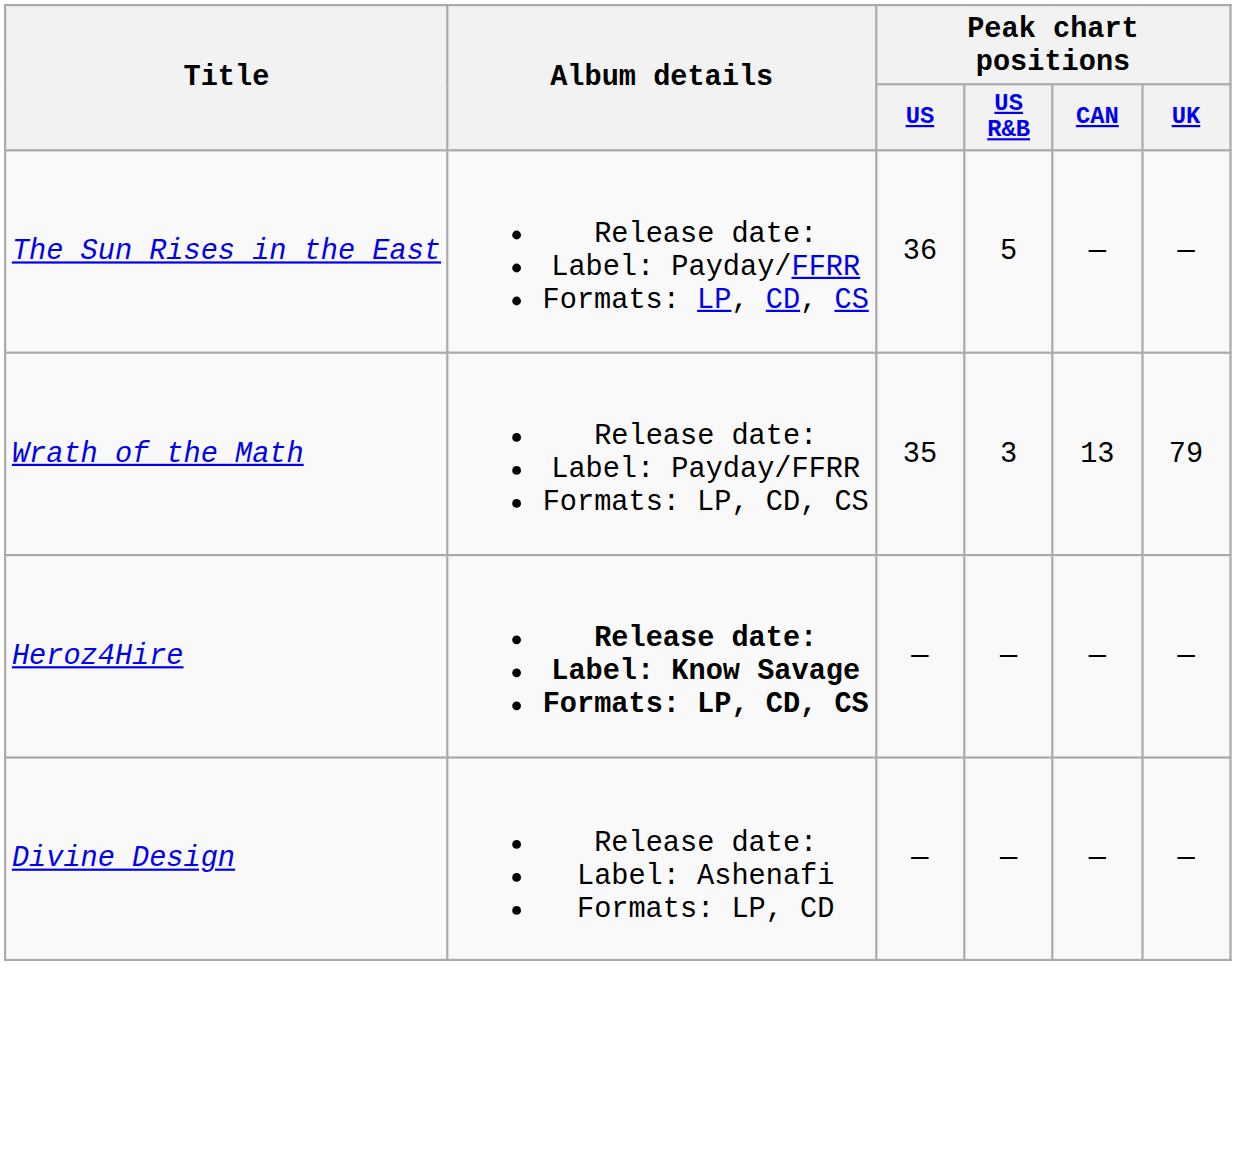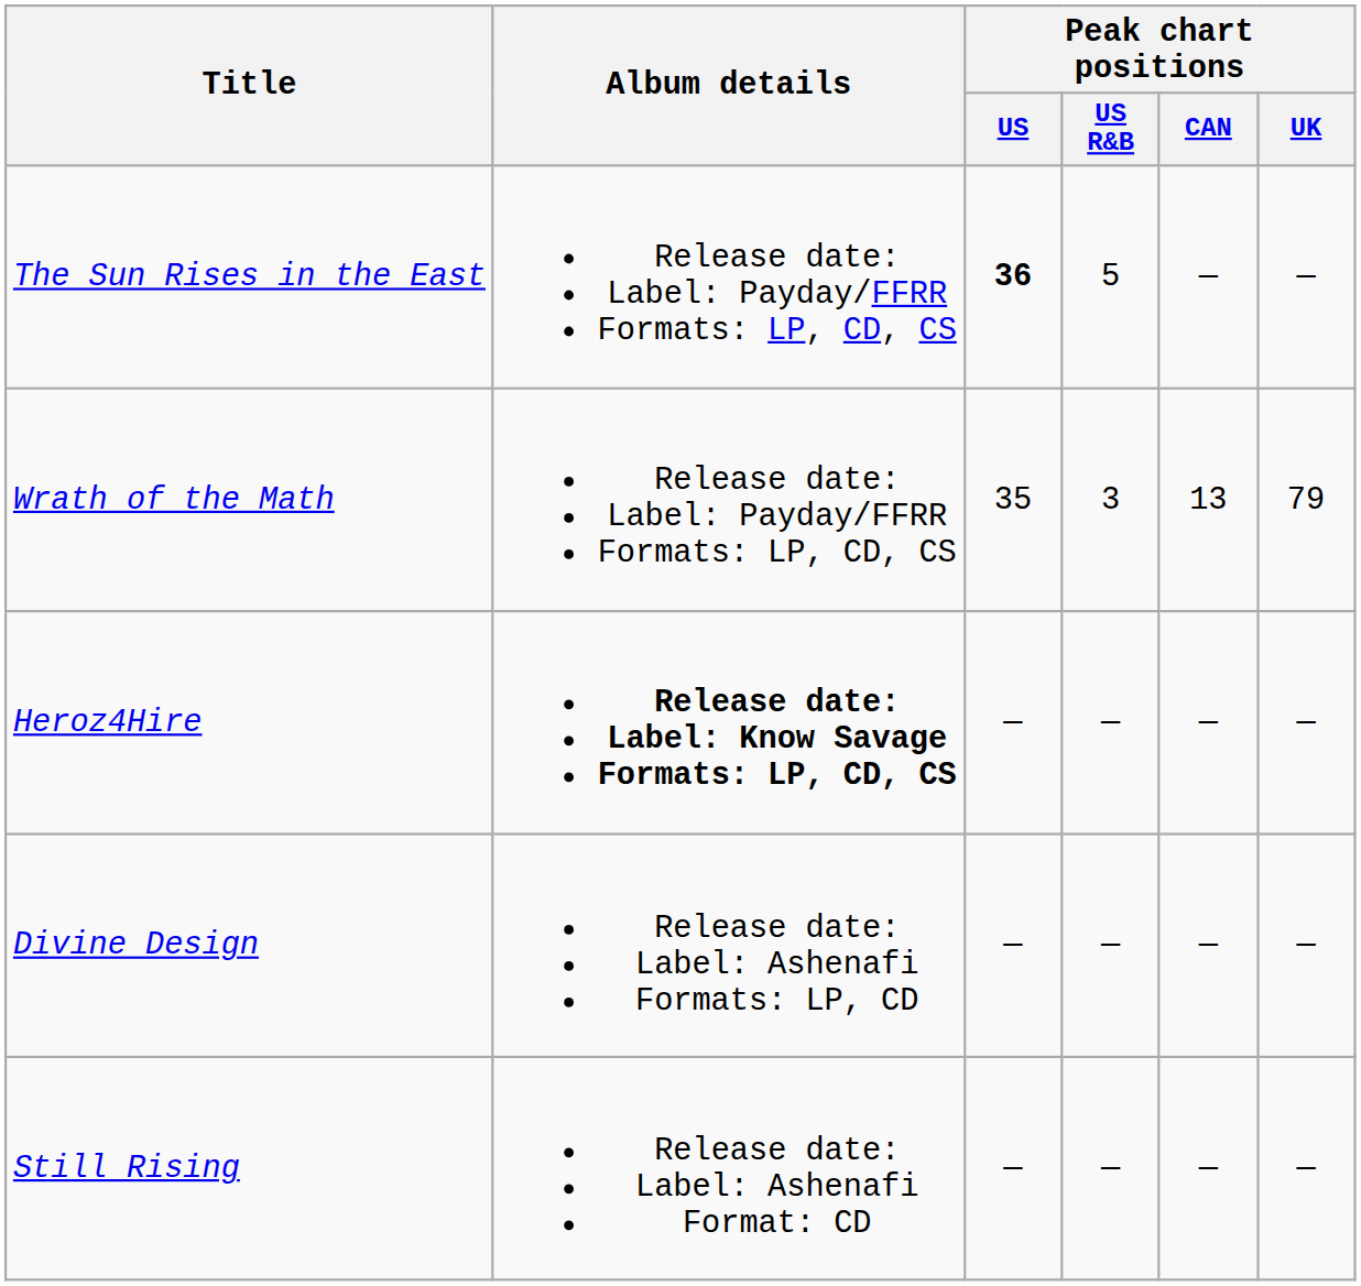The Sun Rises in the East | Peak chart positions / US: normal -> bold
+ row: Still Rising | Release date: Label: Ashenafi Format: CD | — | — | — | —
